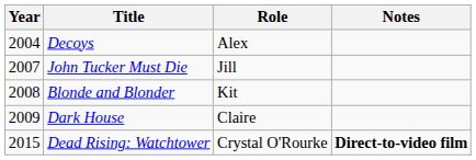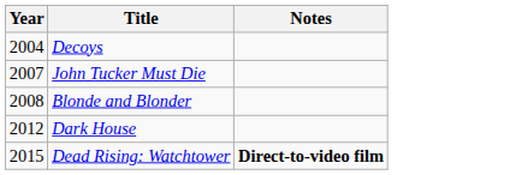- column: Role | Alex | Jill | Kit | Claire | Crystal O'Rourke
Dark House | Year: 2009 -> 2012
